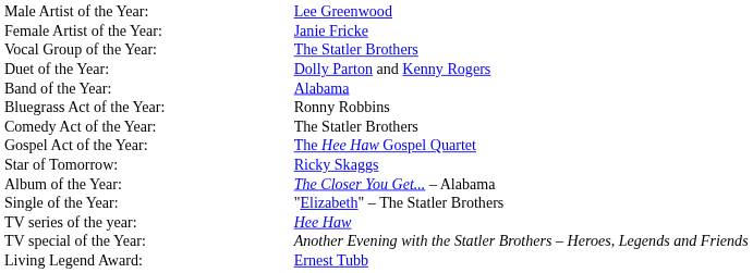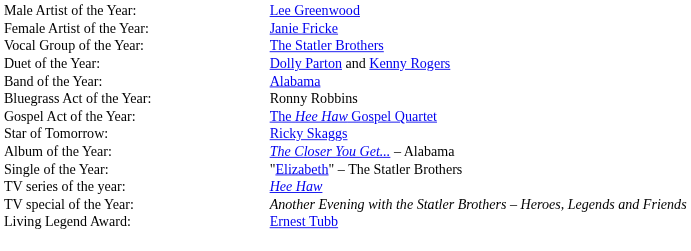- row: Comedy Act of the Year: | The Statler Brothers
